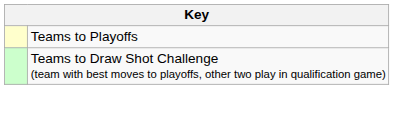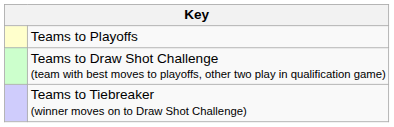+ row: Teams to Tiebreaker (winner moves on to Draw Shot Challenge)
